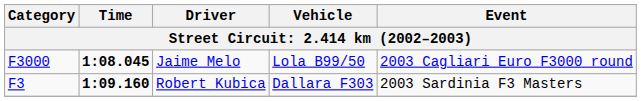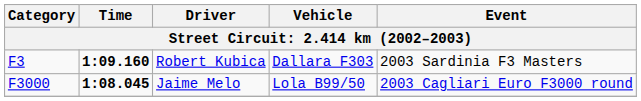rows swapped: Jaime Melo <-> Robert Kubica
